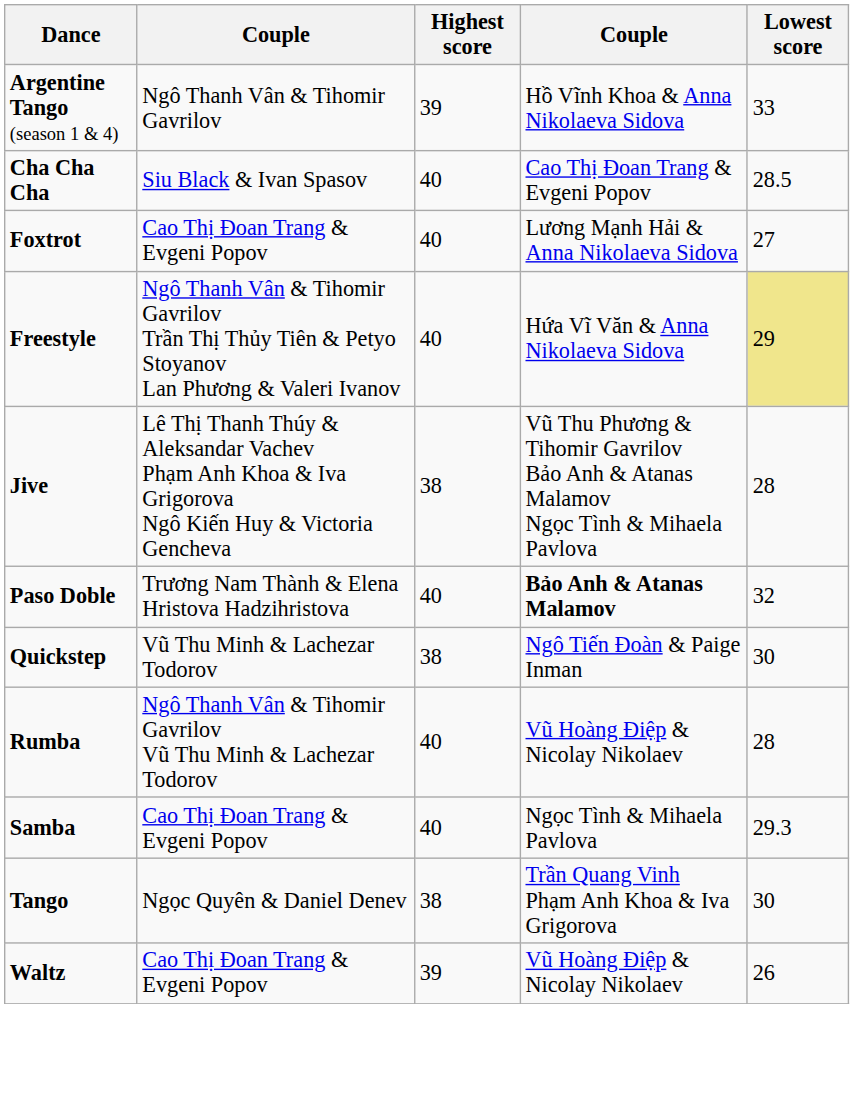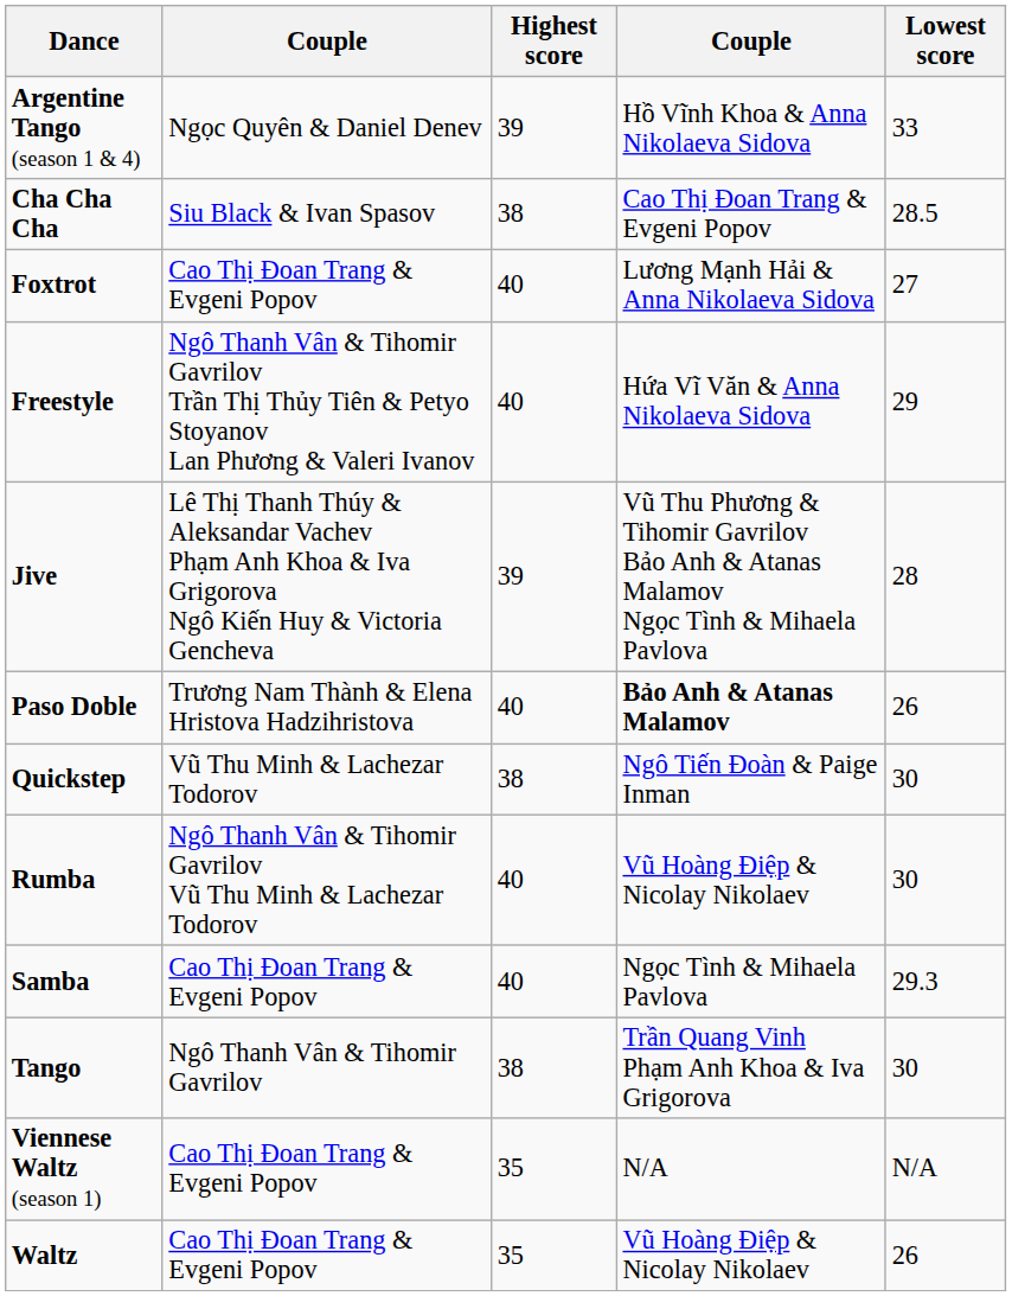Argentine Tango (season 1 & 4) | column 2: Ngô Thanh Vân & Tihomir Gavrilov -> Ngọc Quyên & Daniel Denev
Cha Cha Cha | Highest score: 40 -> 38
Freestyle | Lowest score: khaki background -> no background
Jive | Highest score: 38 -> 39
Paso Doble | Lowest score: 32 -> 26
Rumba | Lowest score: 28 -> 30
Tango | column 2: Ngọc Quyên & Daniel Denev -> Ngô Thanh Vân & Tihomir Gavrilov
+ row: Viennese Waltz (season 1) | Cao Thị Đoan Trang & Evgeni Popov | 35 | N/A | N/A
Waltz | Highest score: 39 -> 35
